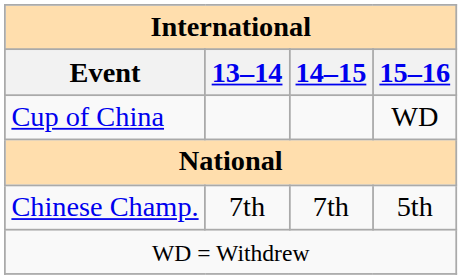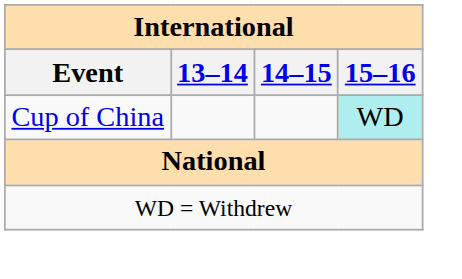Cup of China | 15–16: no background -> paleturquoise background
- row: Chinese Champ. | 7th | 7th | 5th
